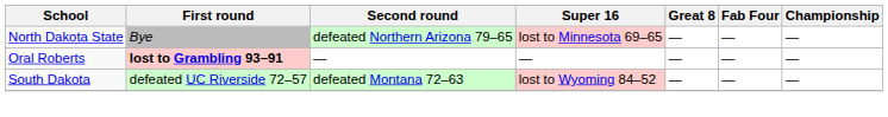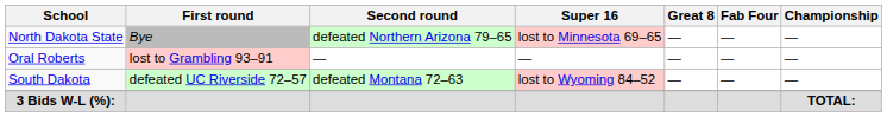Oral Roberts | First round: bold -> normal
+ row: 3 Bids W-L (%): | TOTAL:
